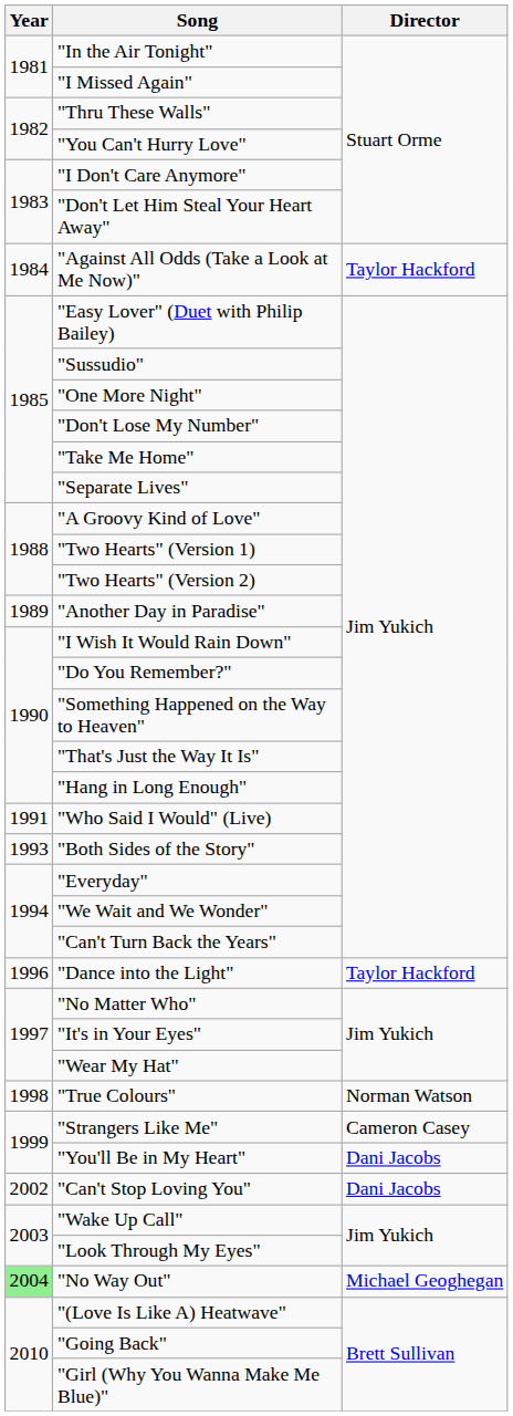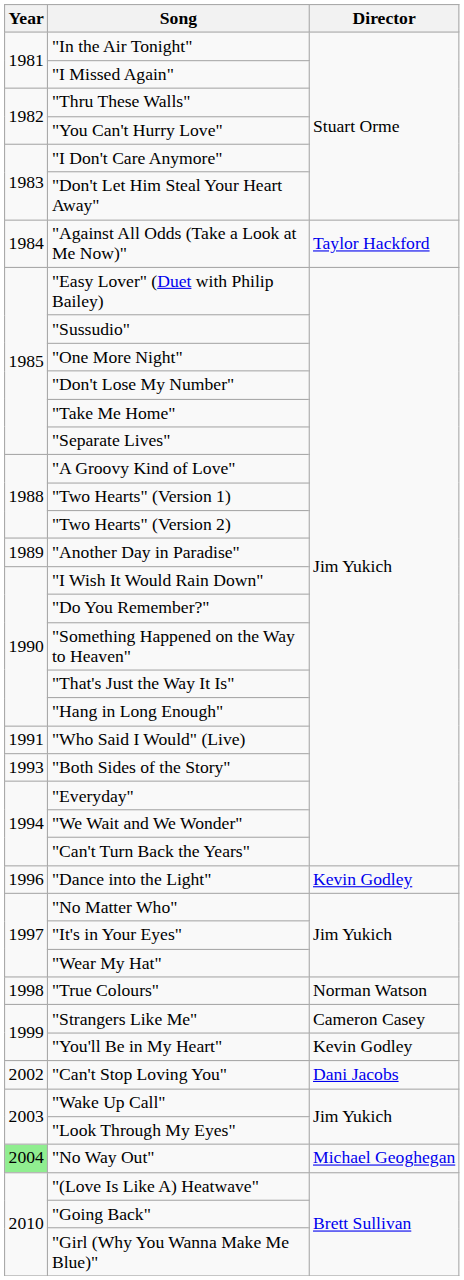"Dance into the Light" | Director: Taylor Hackford -> Kevin Godley
"You'll Be in My Heart" | Director: Dani Jacobs -> Kevin Godley
